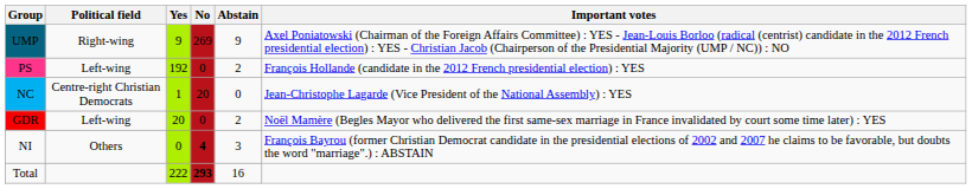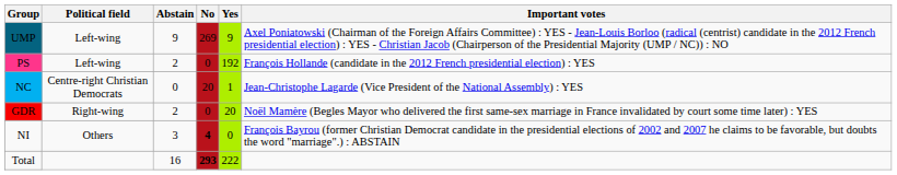columns swapped: Yes <-> Abstain
UMP | Political field: Right-wing -> Left-wing
GDR | Political field: Left-wing -> Right-wing
